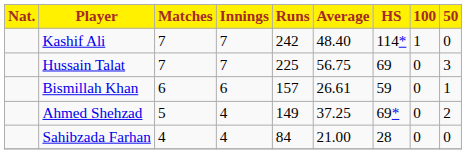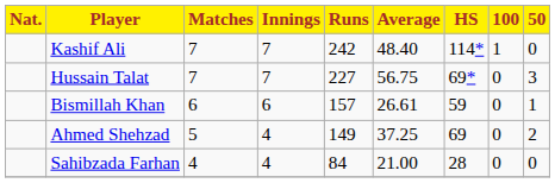Hussain Talat | Runs: 225 -> 227
Hussain Talat | HS: 69 -> 69*
Ahmed Shehzad | HS: 69* -> 69
